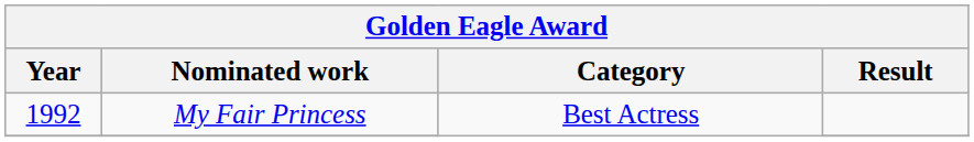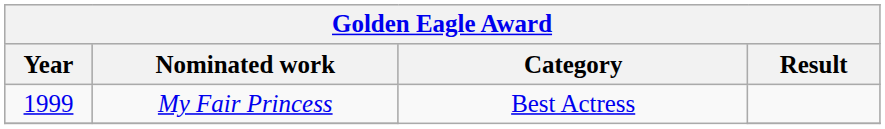My Fair Princess | Year: 1992 -> 1999
